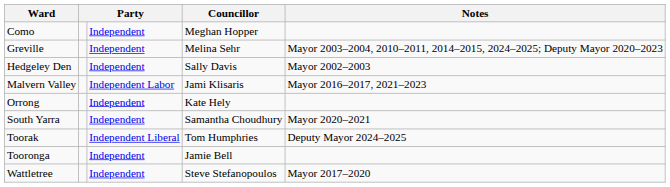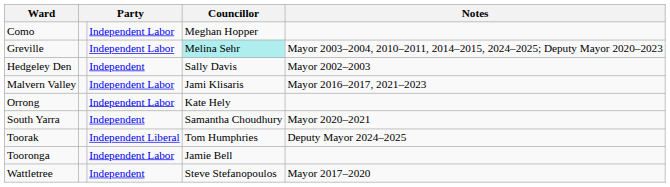Como | column 4: Independent -> Independent Labor
Greville | column 4: Independent -> Independent Labor
Greville | Councillor: no background -> paleturquoise background
Orrong | column 4: Independent -> Independent Labor
Tooronga | column 4: Independent -> Independent Labor
